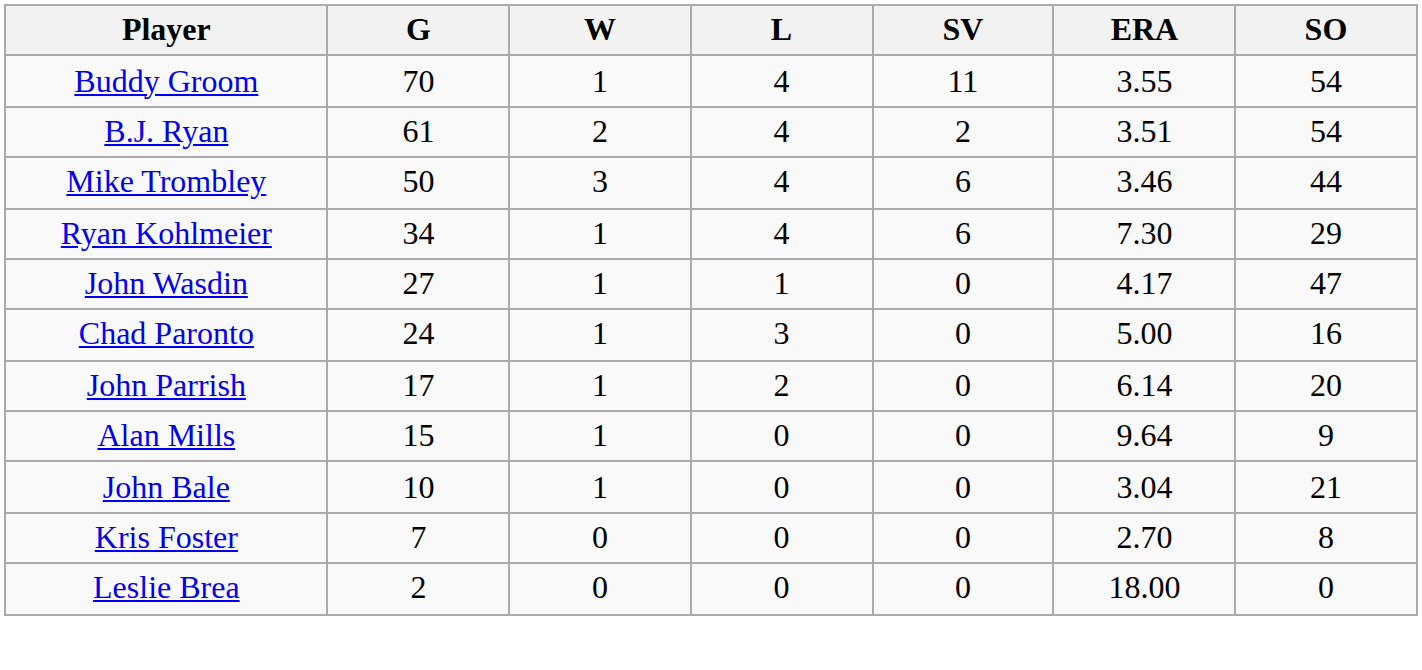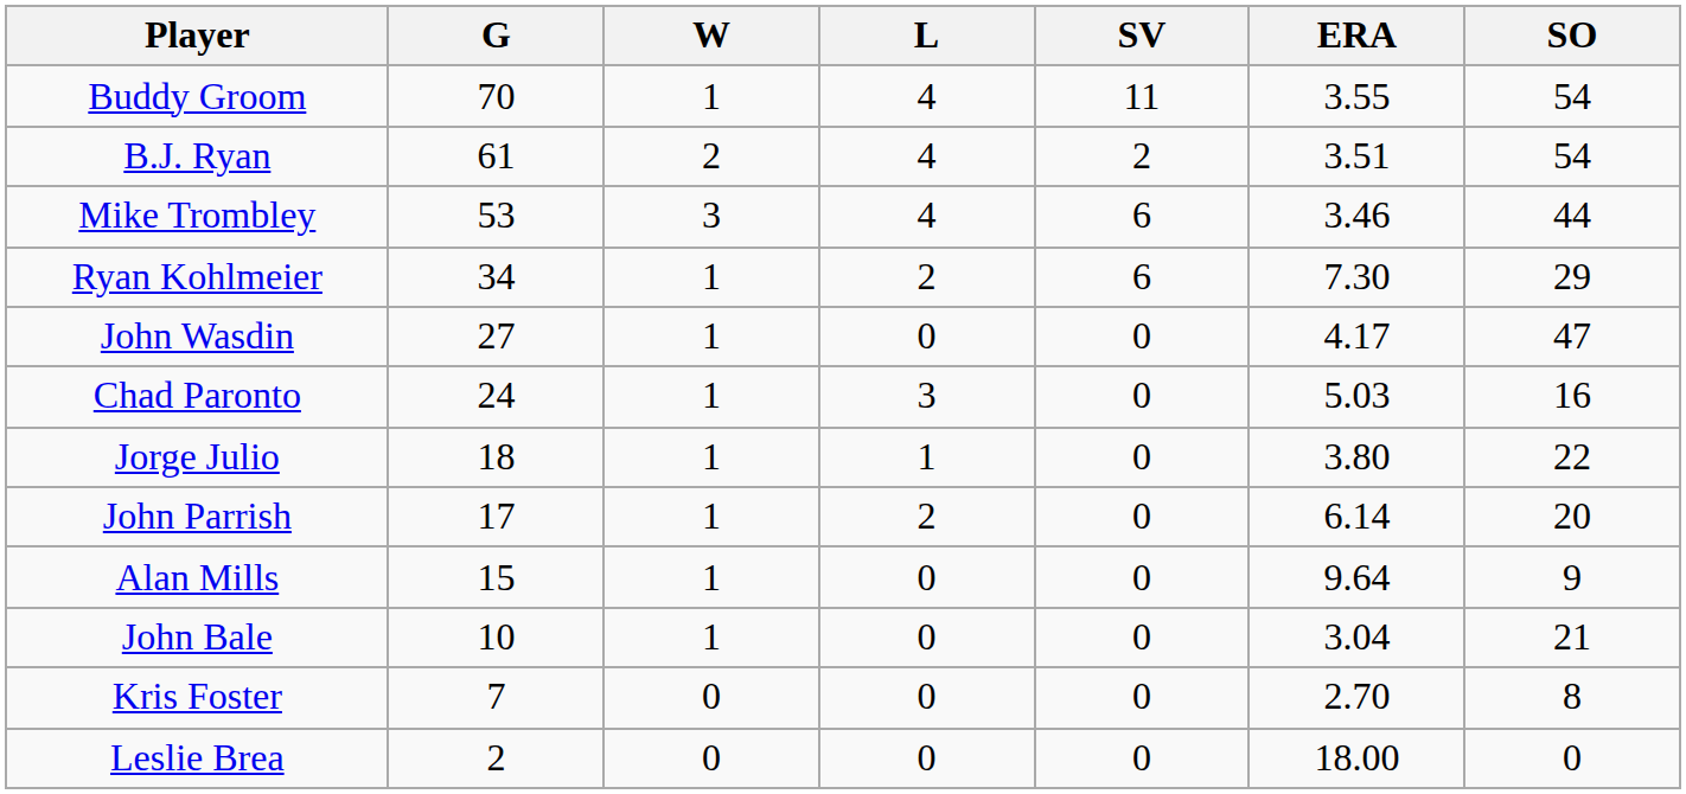Mike Trombley | G: 50 -> 53
Ryan Kohlmeier | L: 4 -> 2
John Wasdin | L: 1 -> 0
Chad Paronto | ERA: 5.00 -> 5.03
+ row: Jorge Julio | 18 | 1 | 1 | 0 | 3.80 | 22
